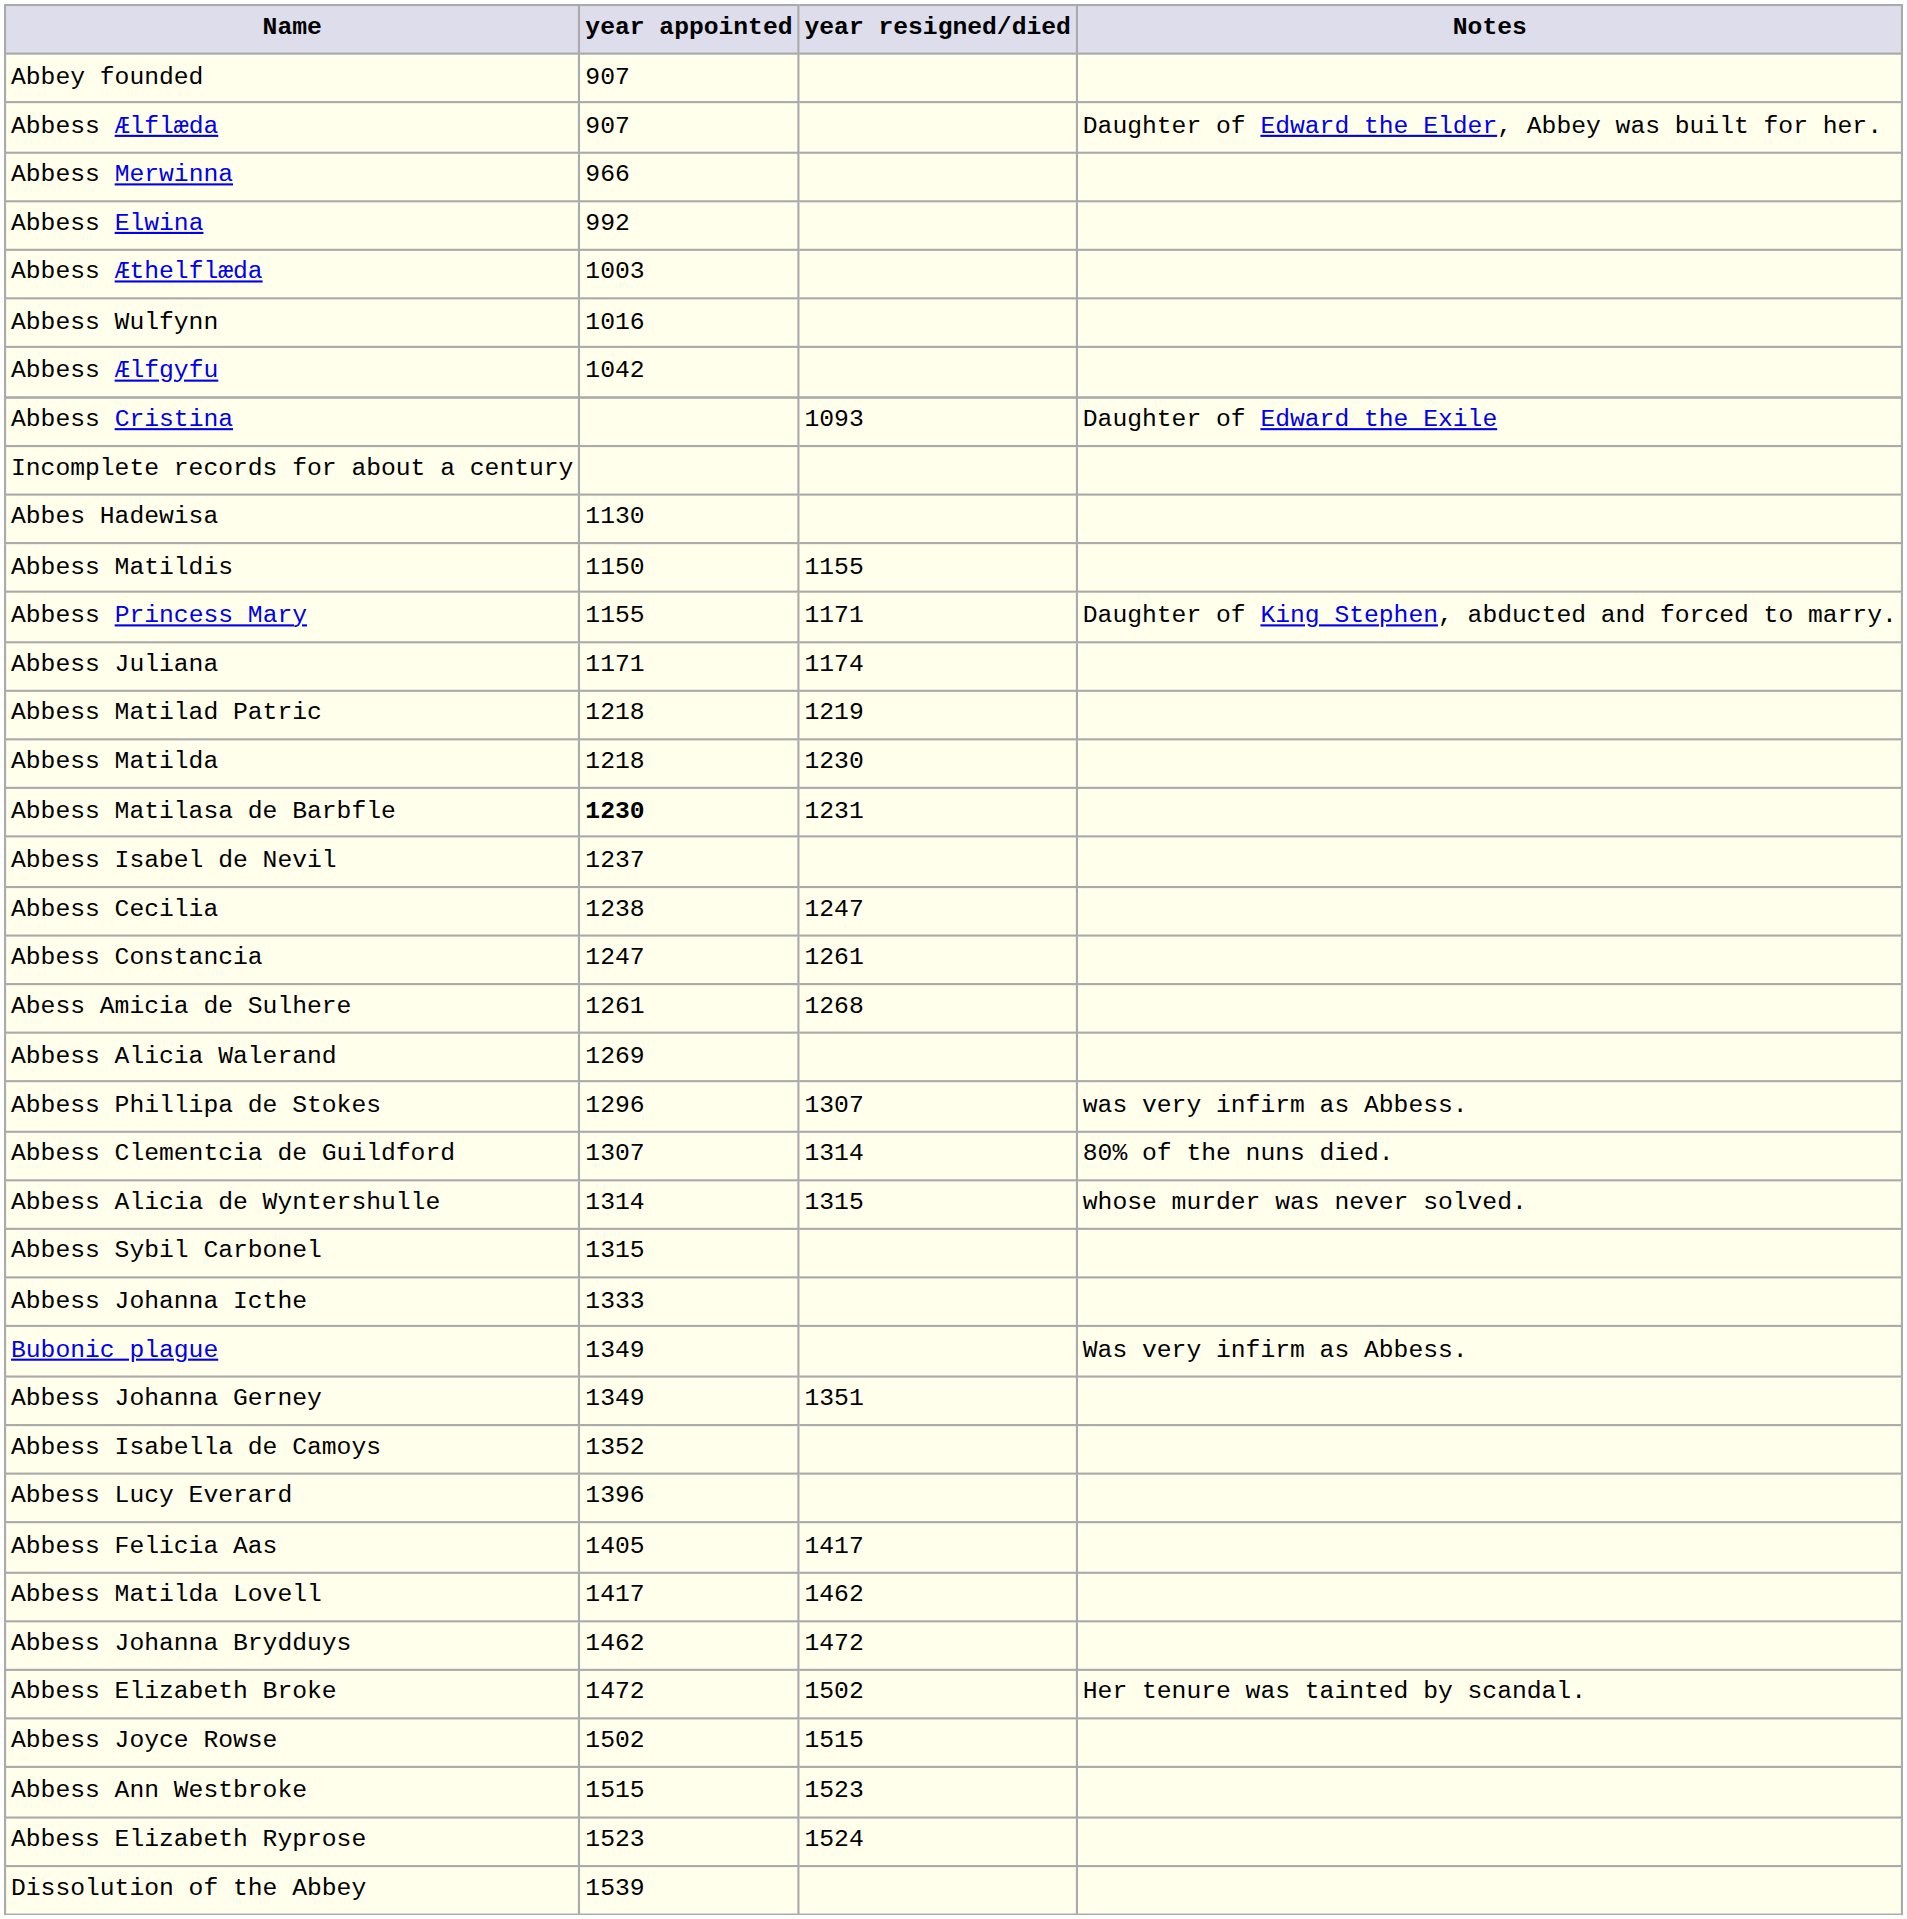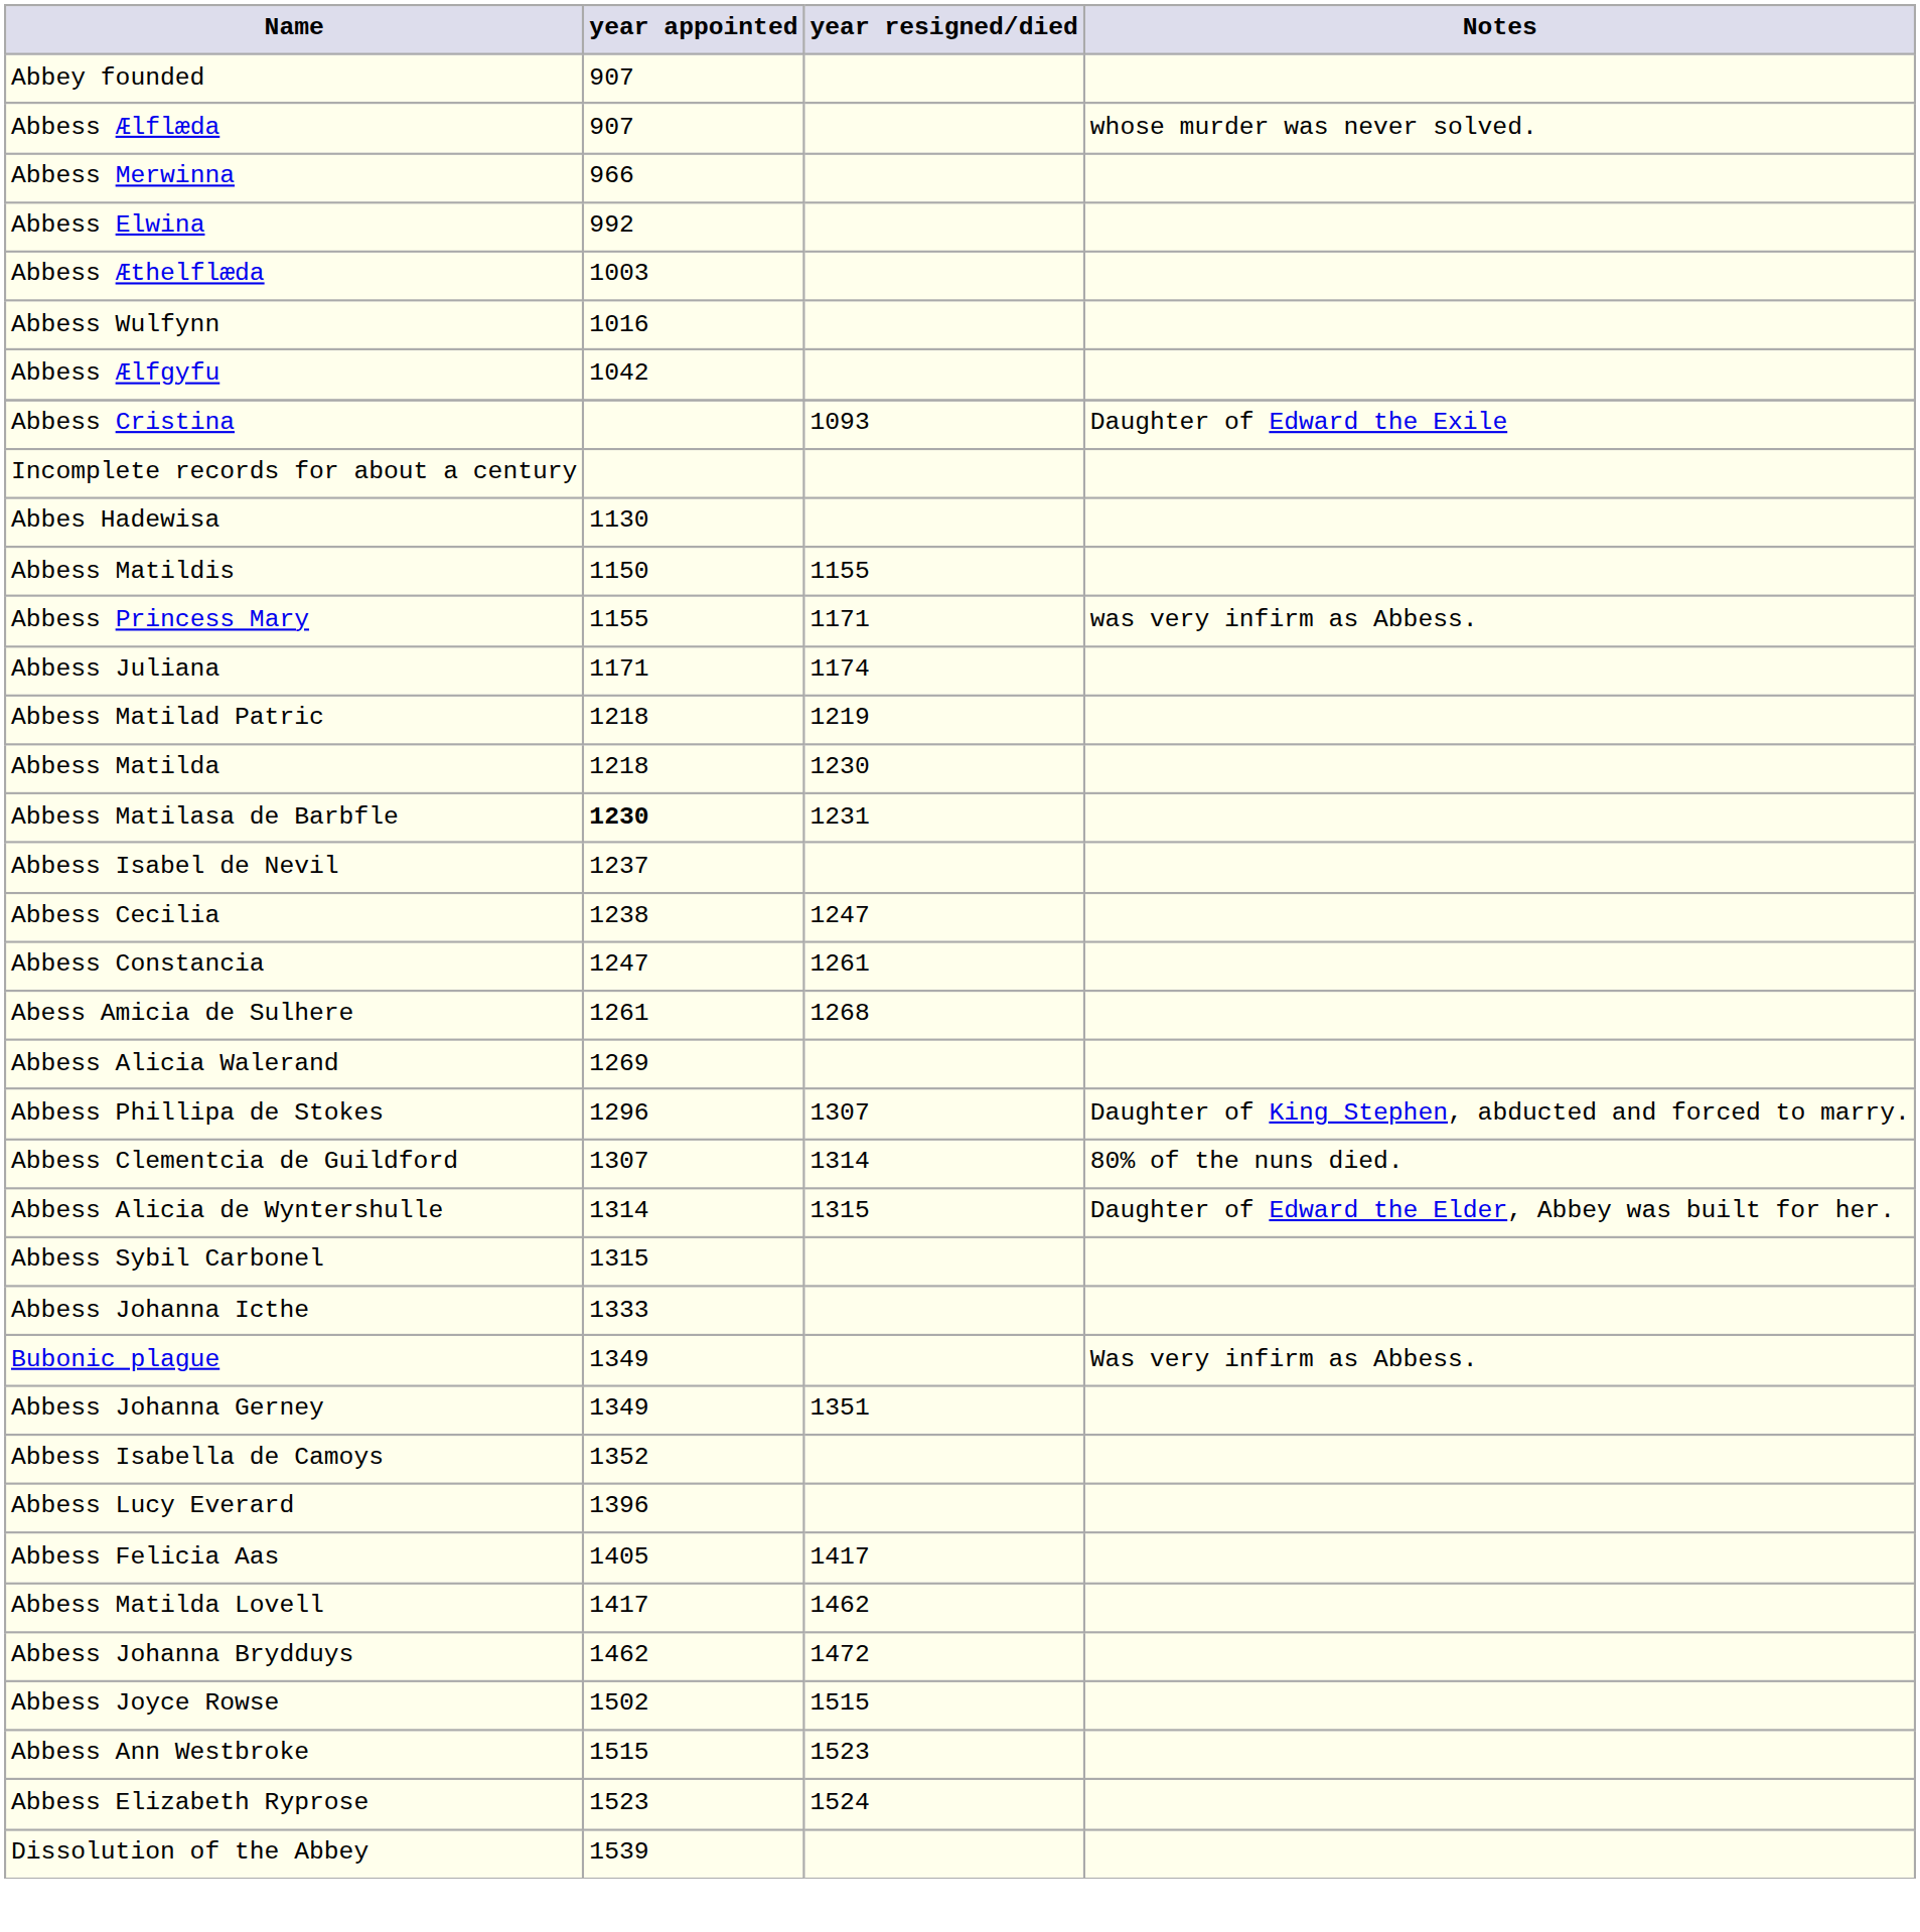Abbess Ælflæda | Notes: Daughter of Edward the Elder, Abbey was built for her. -> whose murder was never solved.
Abbess Princess Mary | Notes: Daughter of King Stephen, abducted and forced to marry. -> was very infirm as Abbess.
Abbess Phillipa de Stokes | Notes: was very infirm as Abbess. -> Daughter of King Stephen, abducted and forced to marry.
Abbess Alicia de Wyntershulle | Notes: whose murder was never solved. -> Daughter of Edward the Elder, Abbey was built for her.
- row: Abbess Elizabeth Broke | 1472 | 1502 | Her tenure was tainted by scandal.
